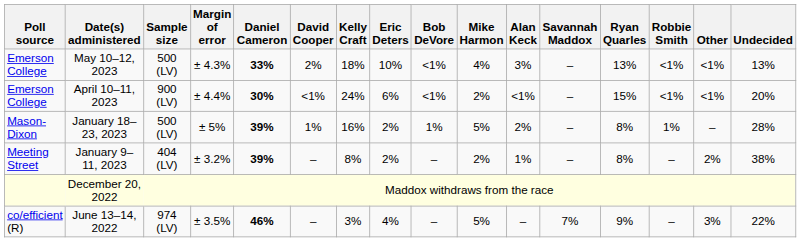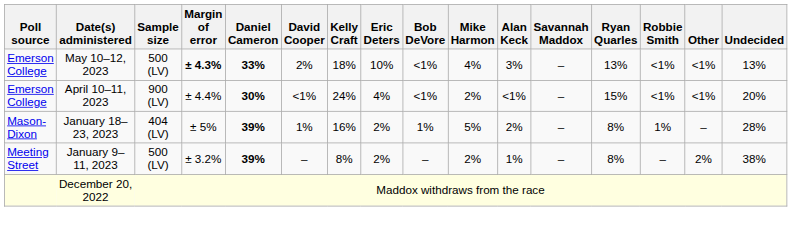May 10–12, 2023 | Margin of error: normal -> bold
April 10–11, 2023 | Eric Deters: 6% -> 4%
January 18–23, 2023 | Sample size: 500 (LV) -> 404 (LV)
January 9–11, 2023 | Sample size: 404 (LV) -> 500 (LV)
- row: co/efficient (R) | June 13–14, 2022 | 974 (LV) | ± 3.5% | 46% | – | 3% | 4% | – | 5% | – | 7% | 9% | – | 3% | 22%
